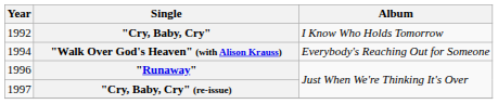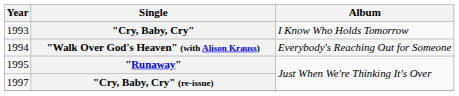"Cry, Baby, Cry" | Year: 1992 -> 1993
"Runaway" | Year: 1996 -> 1995
